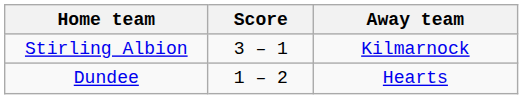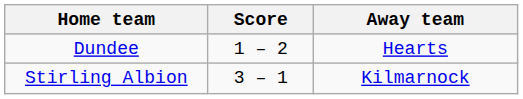rows swapped: Dundee <-> Stirling Albion
